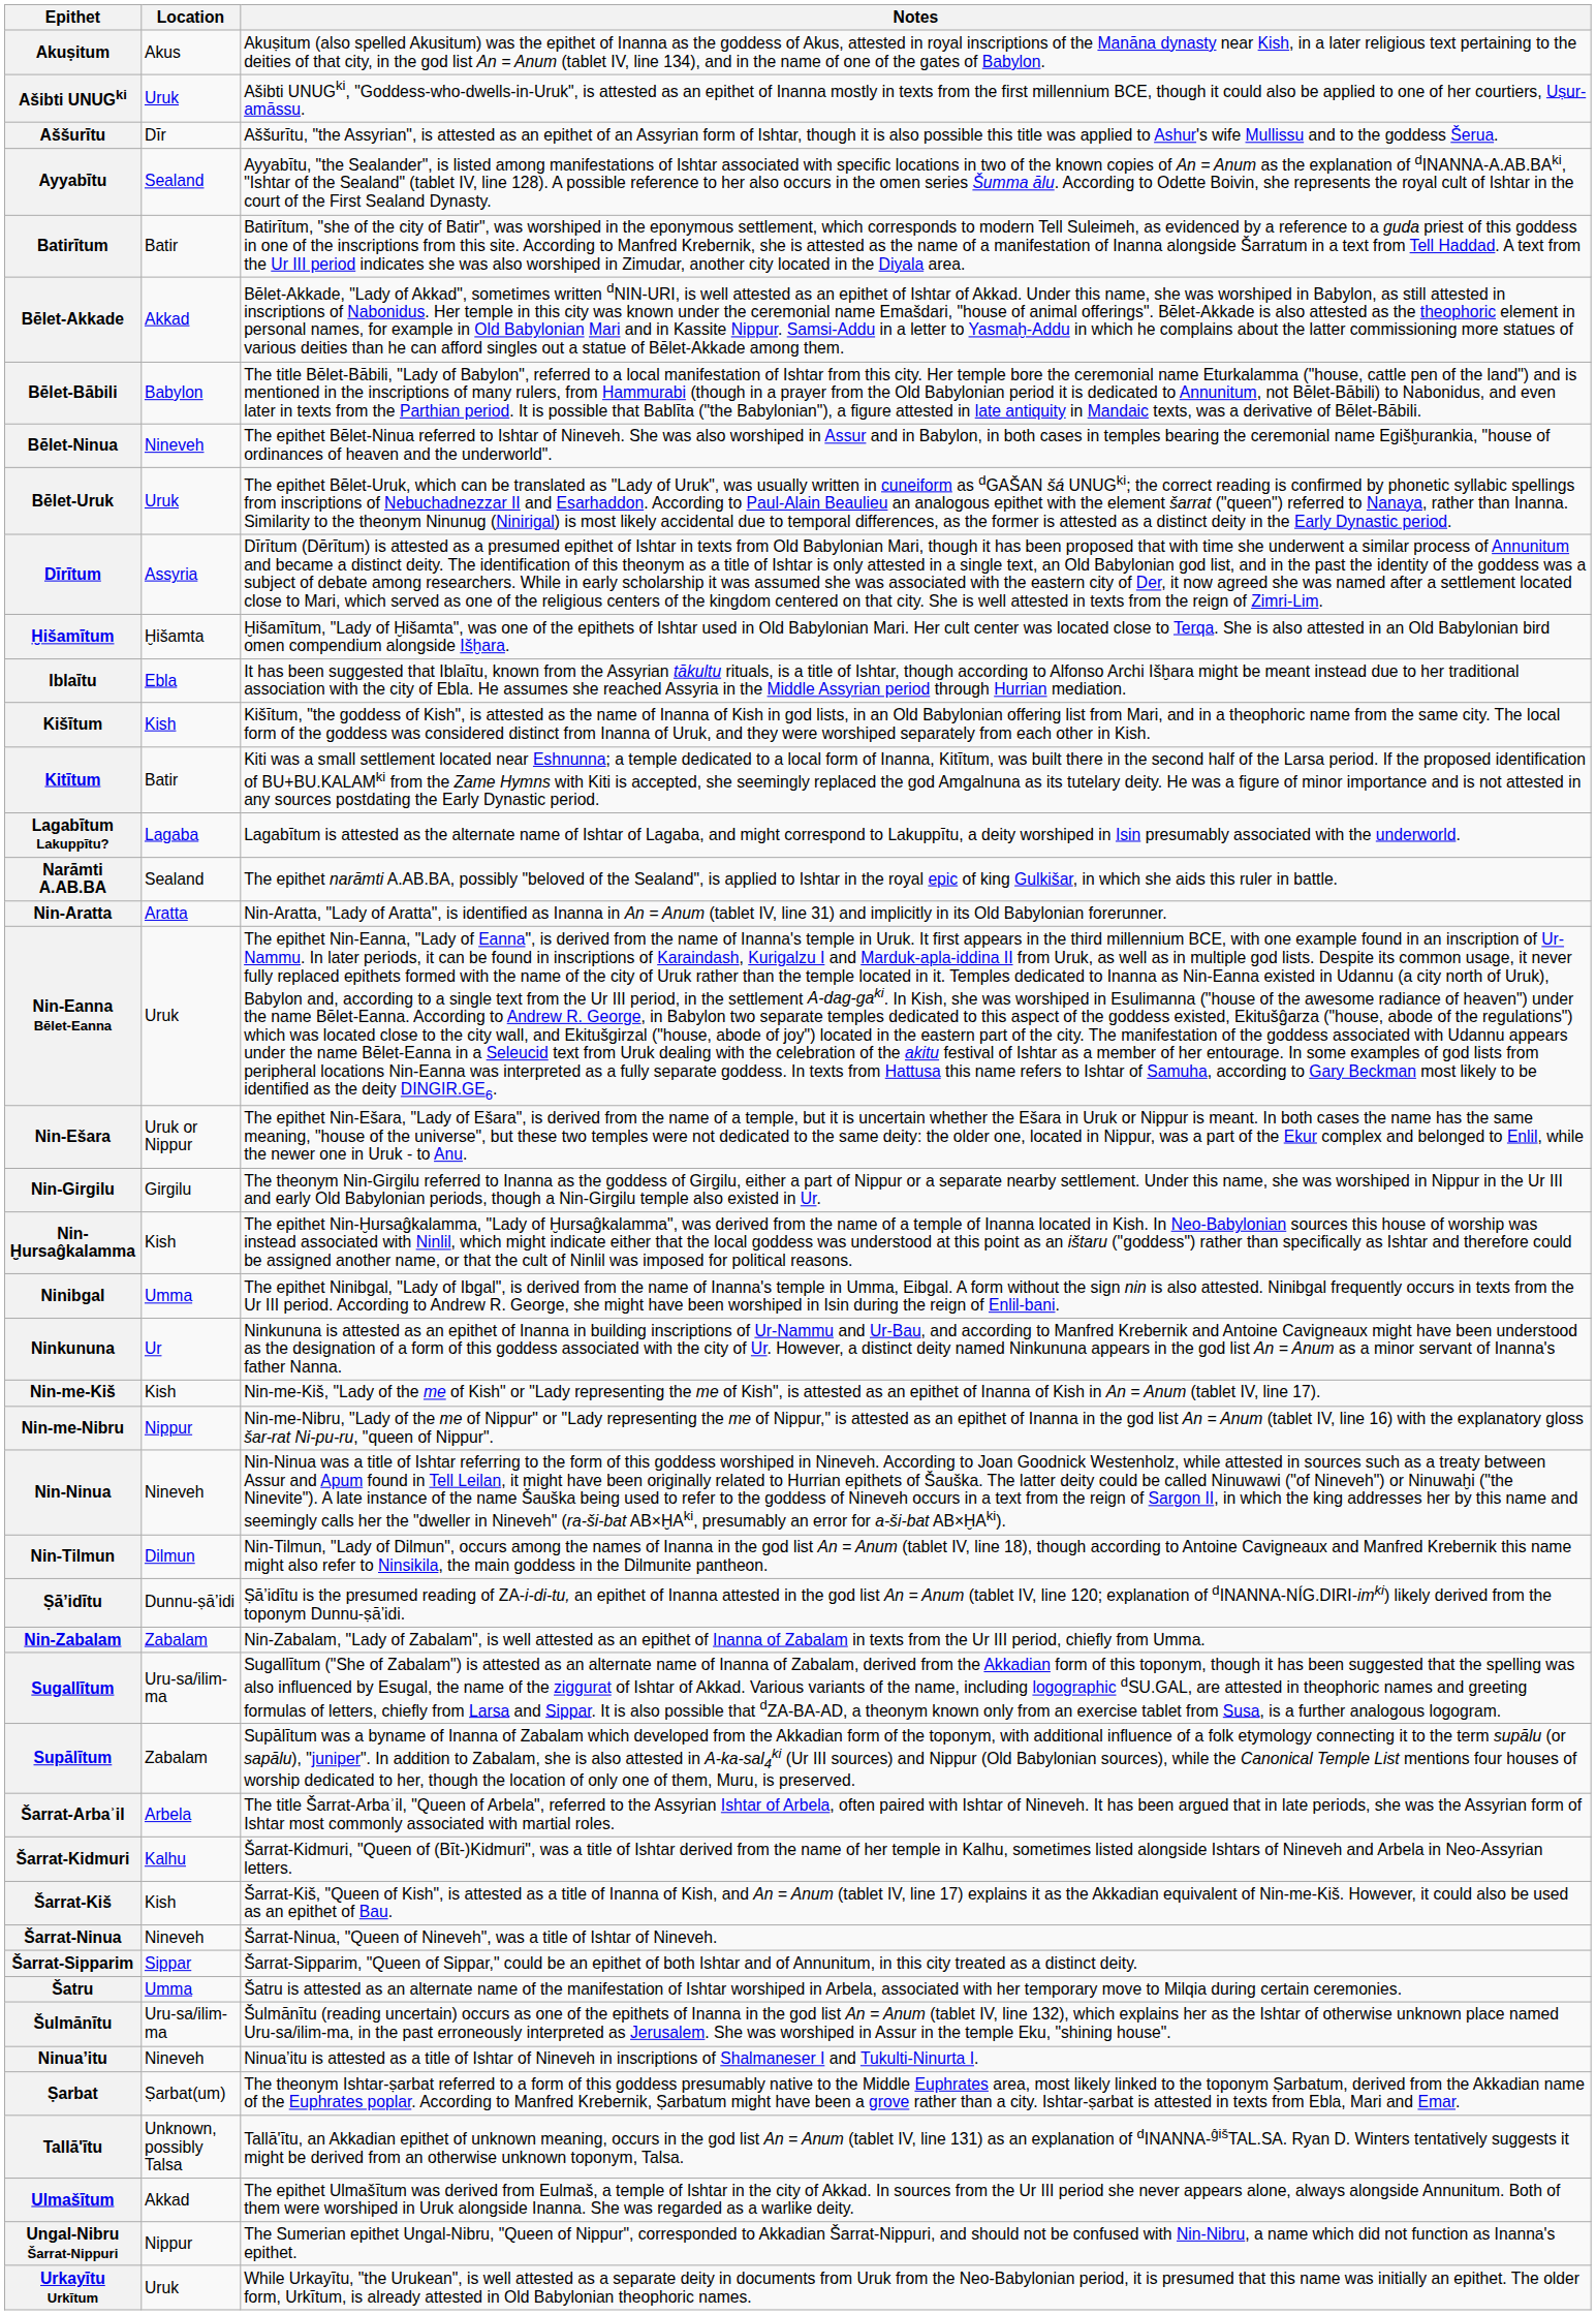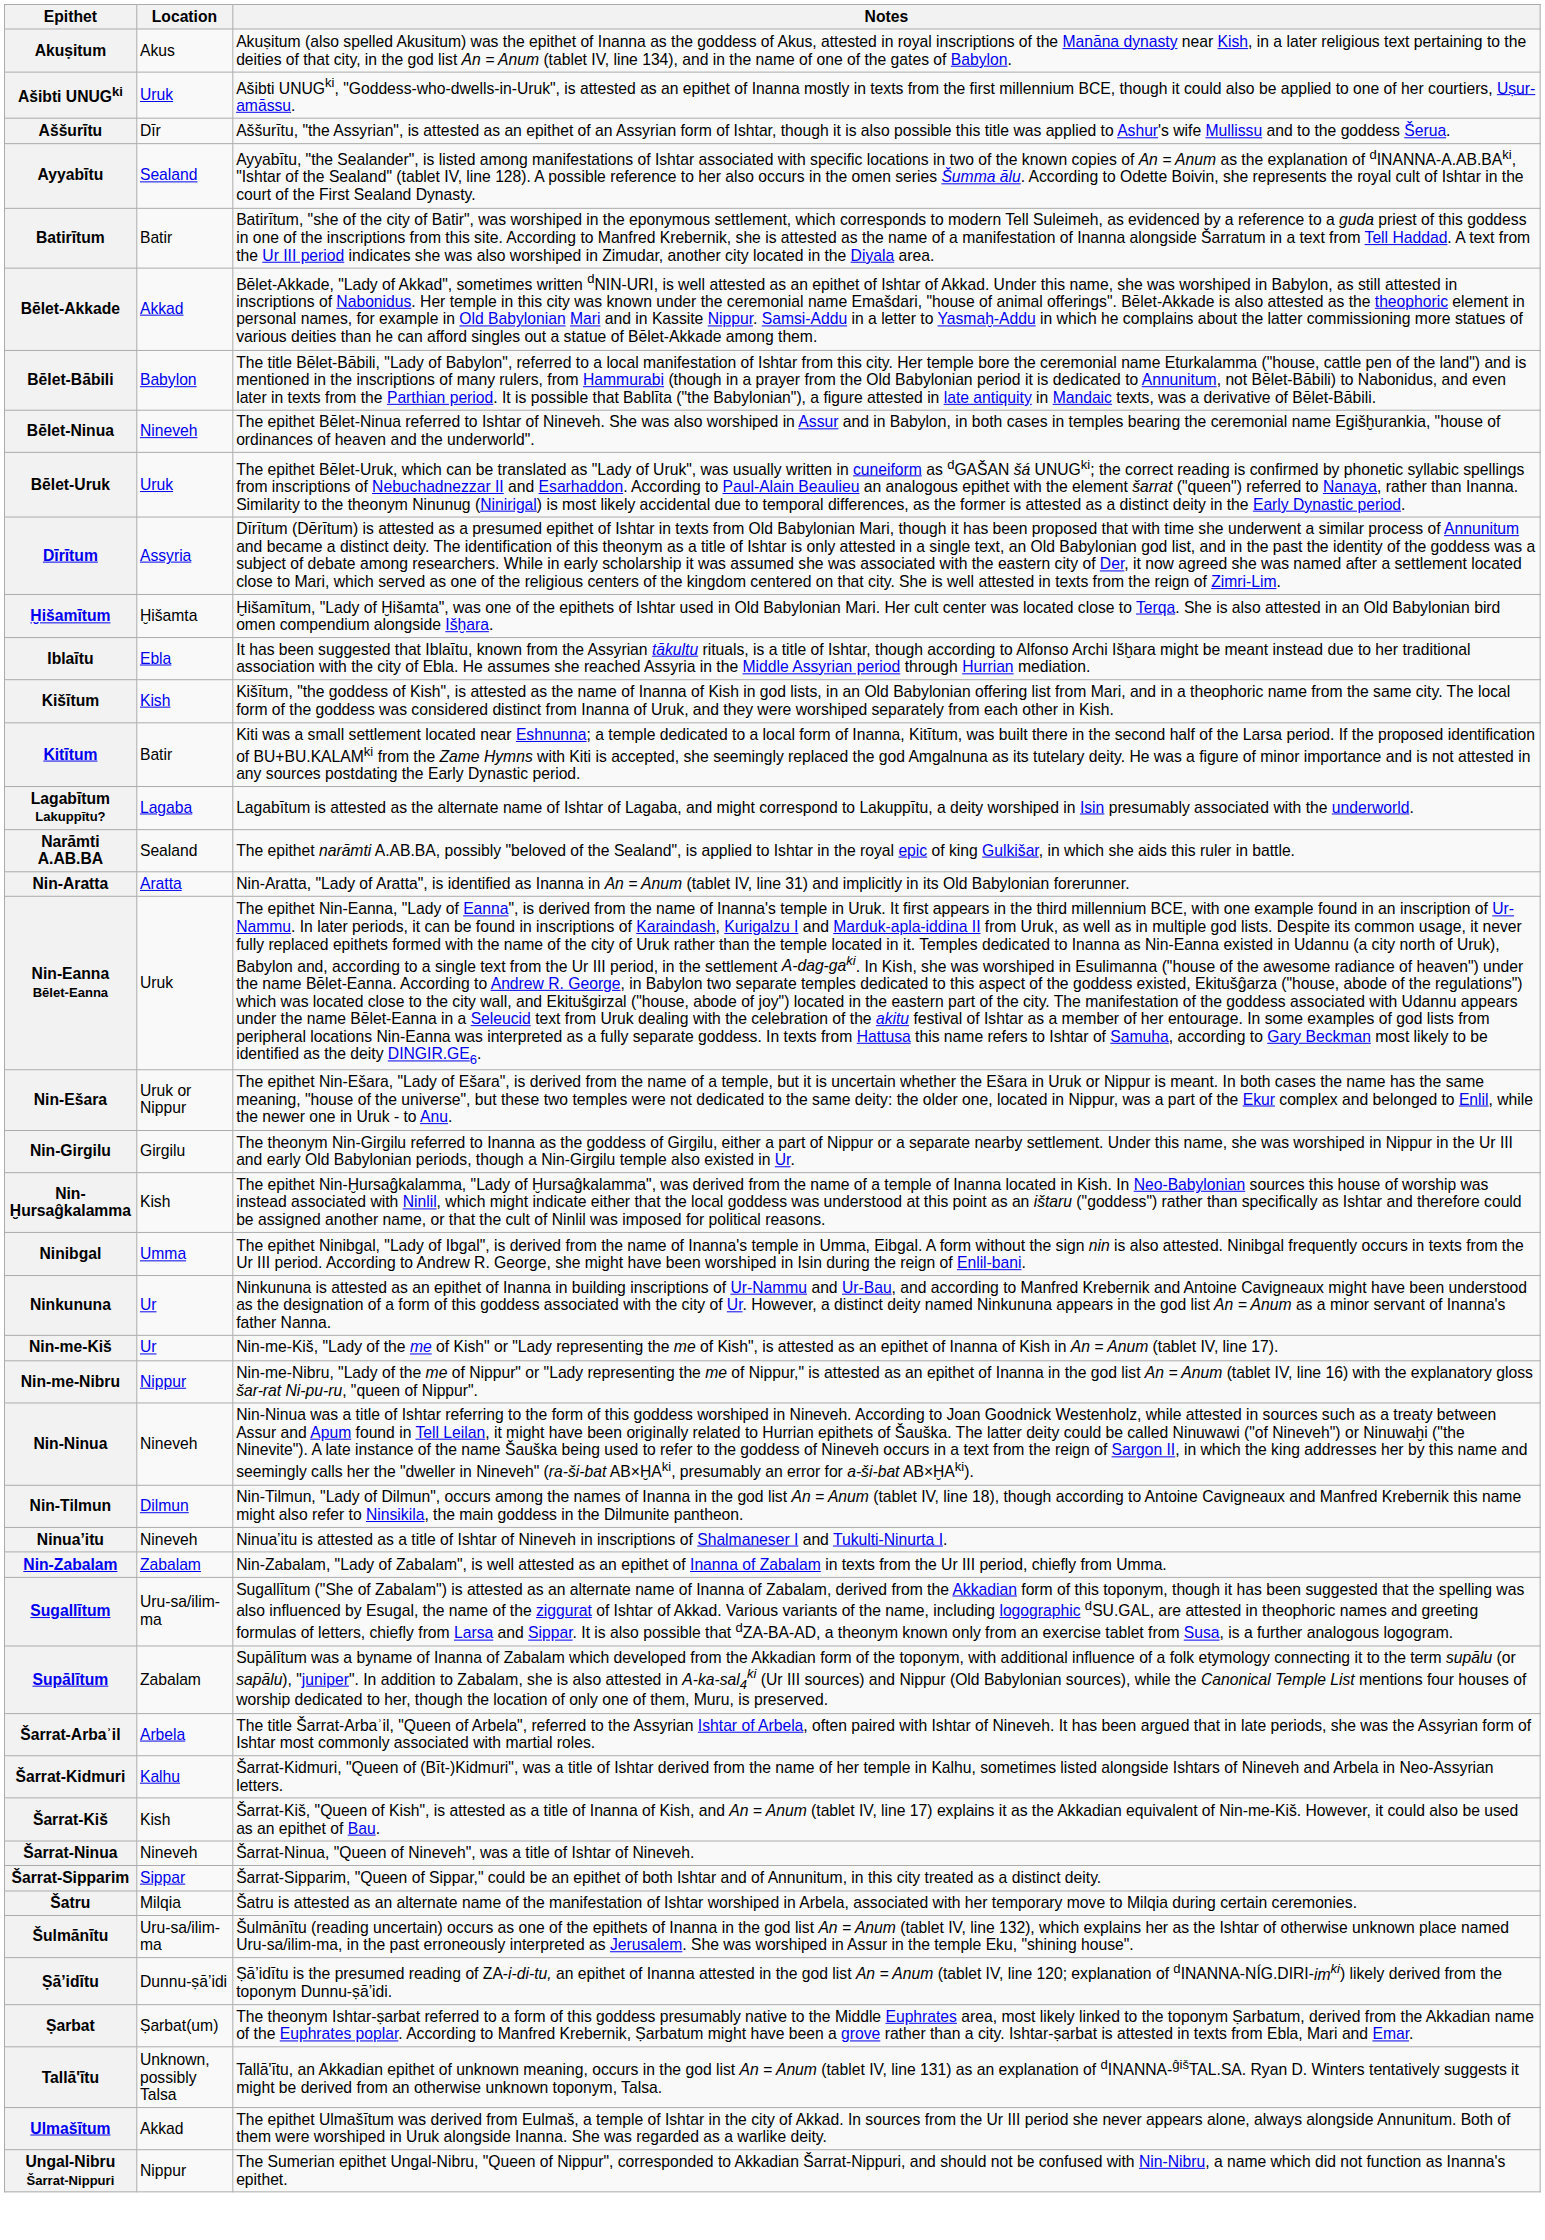Nin-me-Kiš | Location: Kish -> Ur
rows swapped: Ninua’itu <-> Ṣā’idītu
Šatru | Location: Umma -> Milqia
- row: Urkayītu Urkītum | Uruk | While Urkayītu, "the Urukean", is well attested as a separate deity in documents from Uruk from the Neo-Babylonian period, it is presumed that this name was initially an epithet. The older form, Urkītum, is already attested in Old Babylonian theophoric names.
